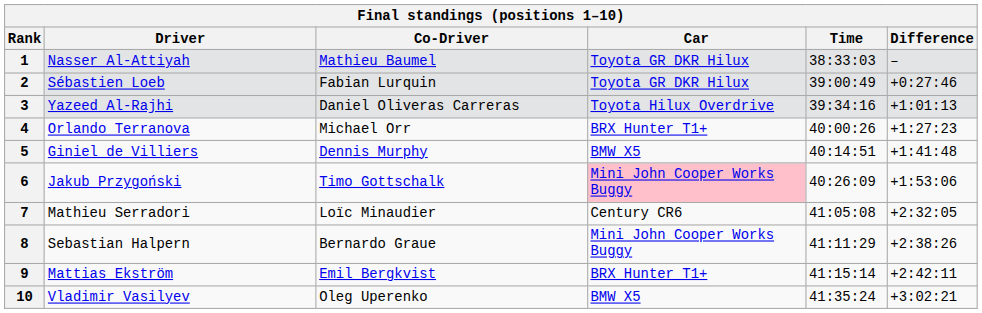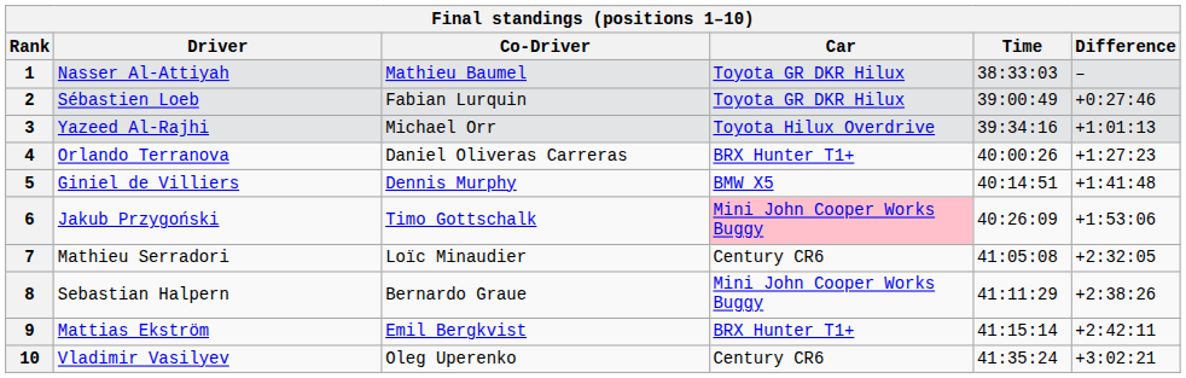3 | Co-Driver: Daniel Oliveras Carreras -> Michael Orr
4 | Co-Driver: Michael Orr -> Daniel Oliveras Carreras
10 | Car: BMW X5 -> Century CR6
